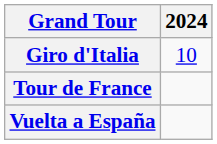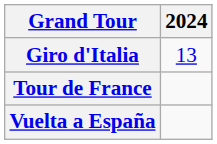Giro d'Italia | 2024: 10 -> 13
